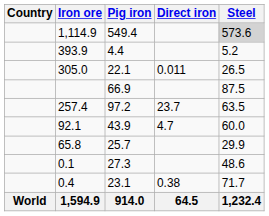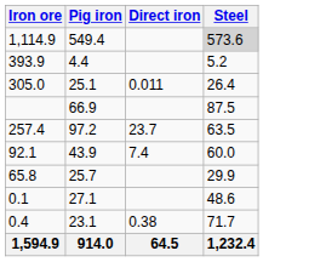- column: Country | World
305.0 | Pig iron: 22.1 -> 25.1
305.0 | Steel: 26.5 -> 26.4
92.1 | Direct iron: 4.7 -> 7.4
0.1 | Pig iron: 27.3 -> 27.1
